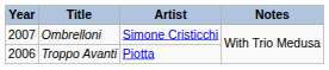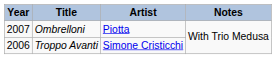Ombrelloni | Artist: Simone Cristicchi -> Piotta
Troppo Avanti | Artist: Piotta -> Simone Cristicchi
